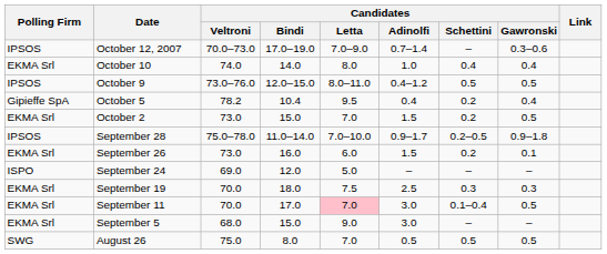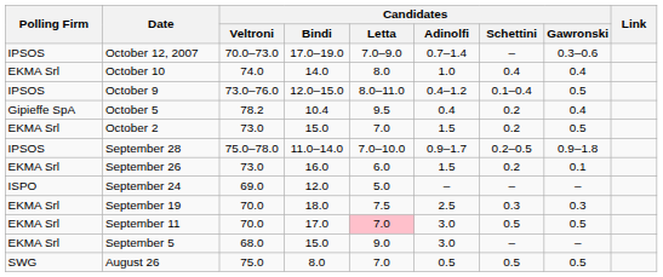October 9 | Candidates / Schettini: 0.5 -> 0.1–0.4
September 11 | Candidates / Schettini: 0.1–0.4 -> 0.5
